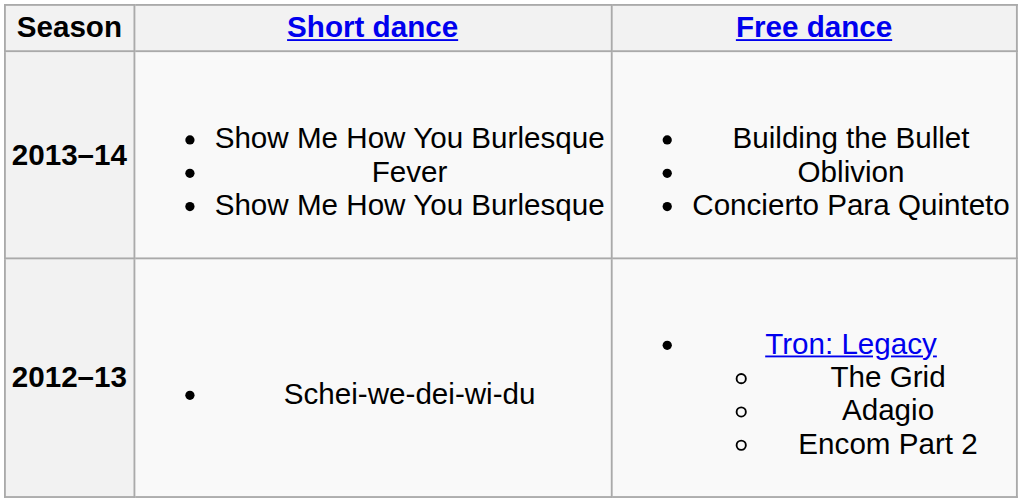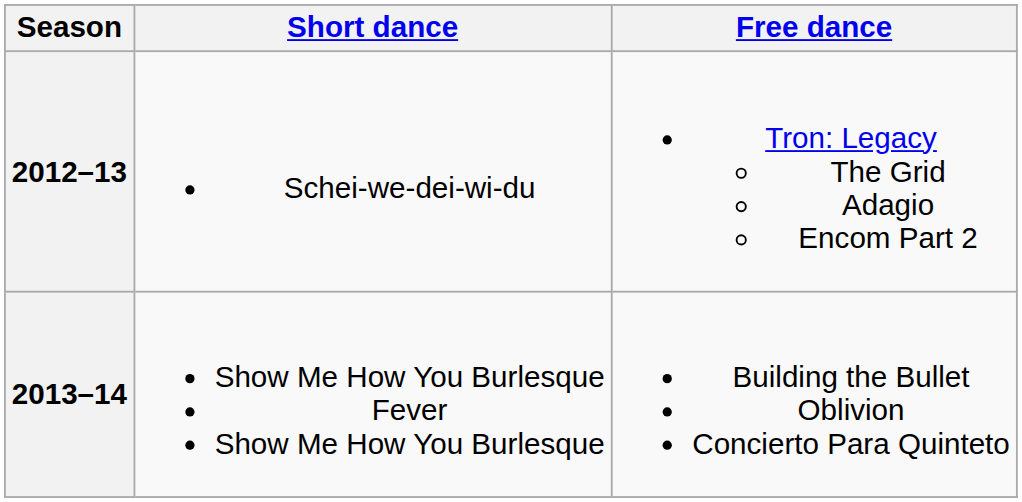rows swapped: 2013–14 <-> 2012–13
